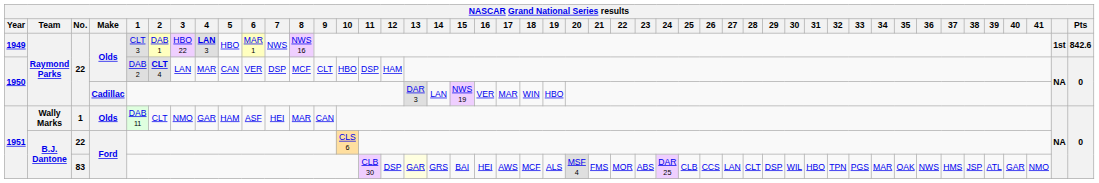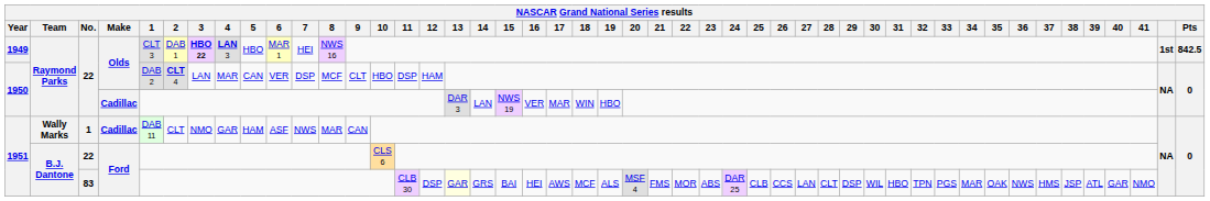1949 | 3: normal -> bold
1949 | 7: NWS -> HEI
1949 | Pts: 842.6 -> 842.5
1951 / 1 | Make: Olds -> Cadillac
1951 / 1 | 7: HEI -> NWS
